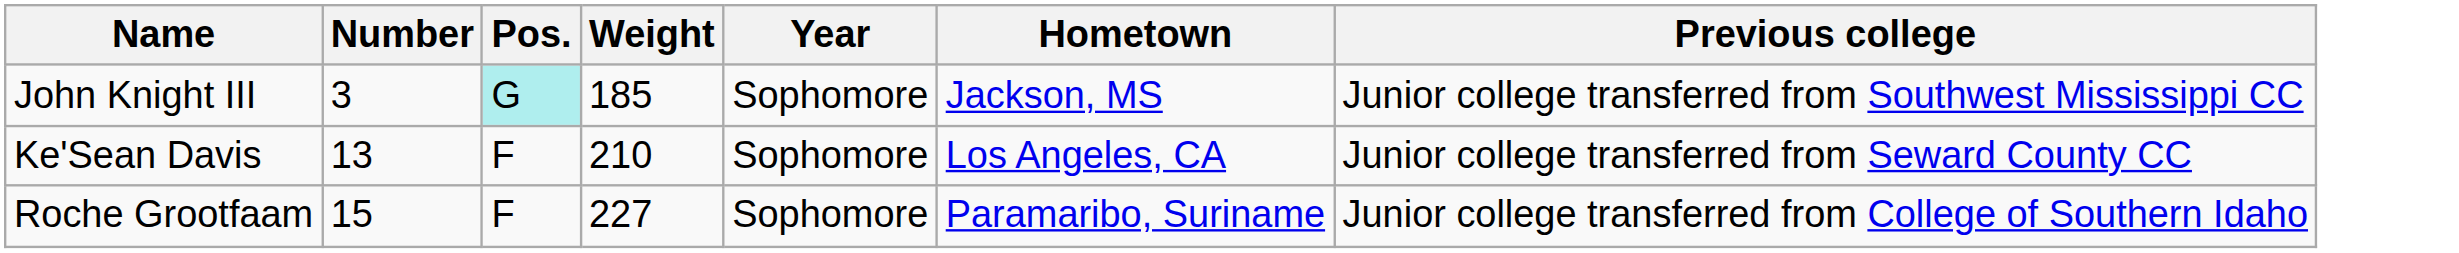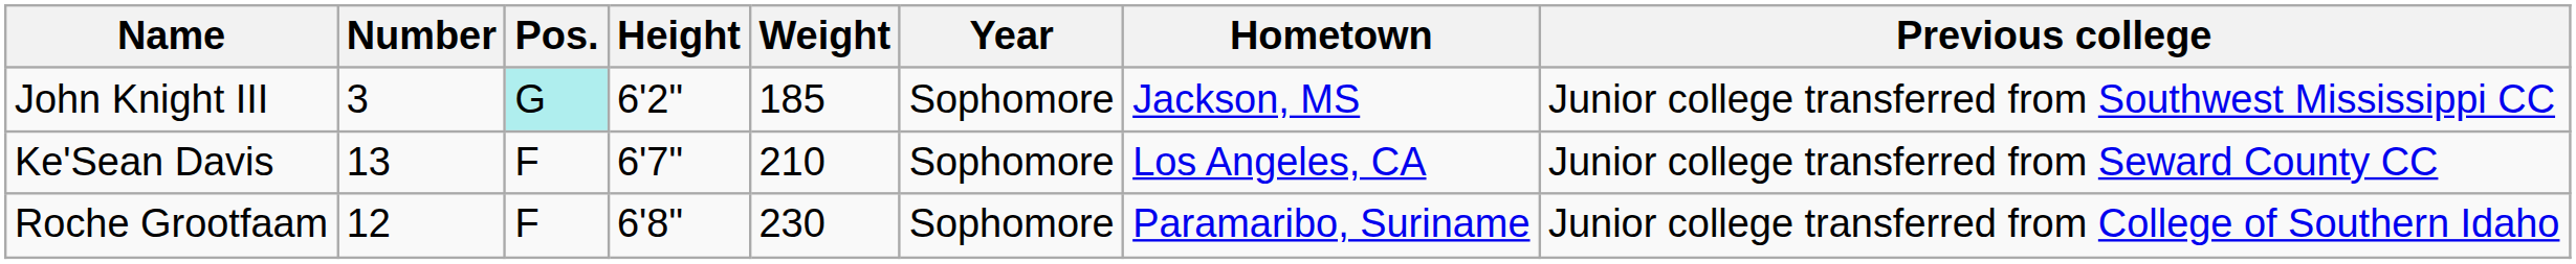+ column: Height | 6'2" | 6'7" | 6'8"
Roche Grootfaam | Number: 15 -> 12
Roche Grootfaam | Weight: 227 -> 230
